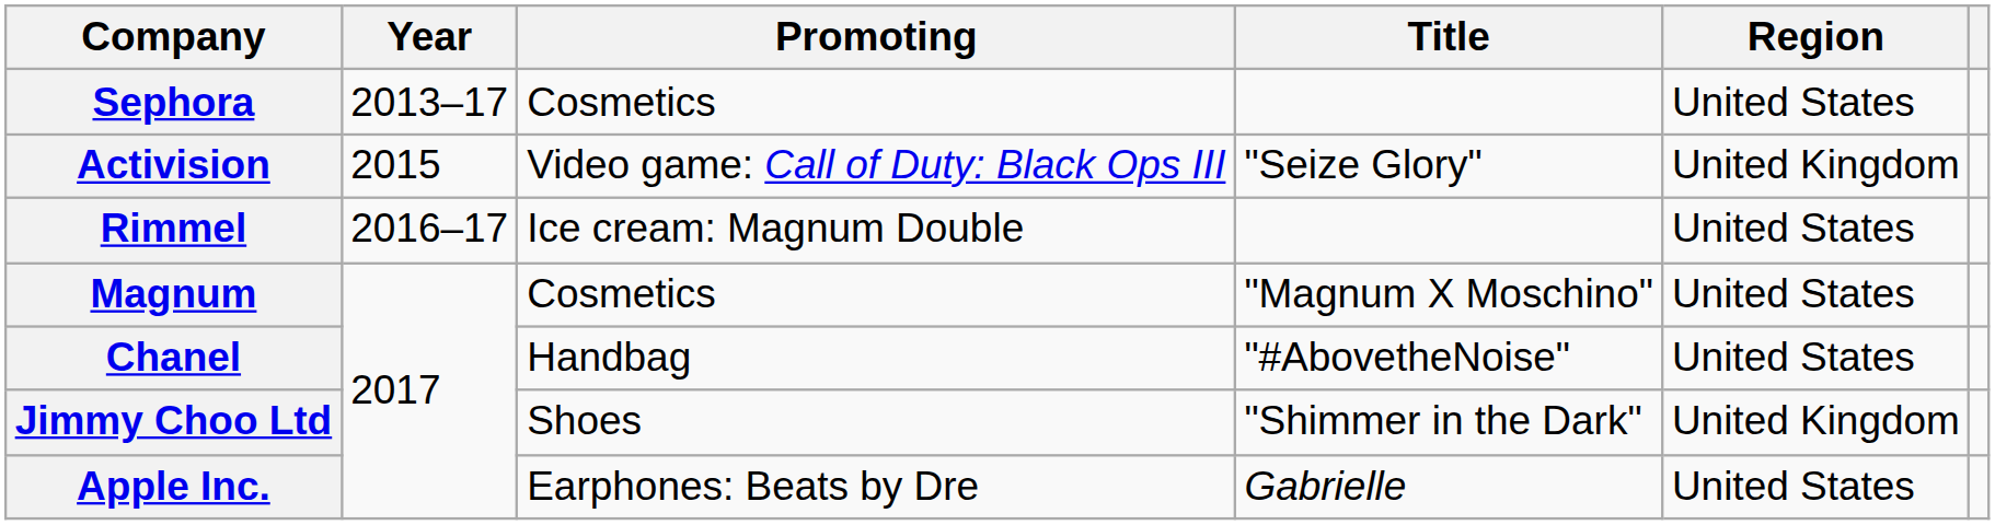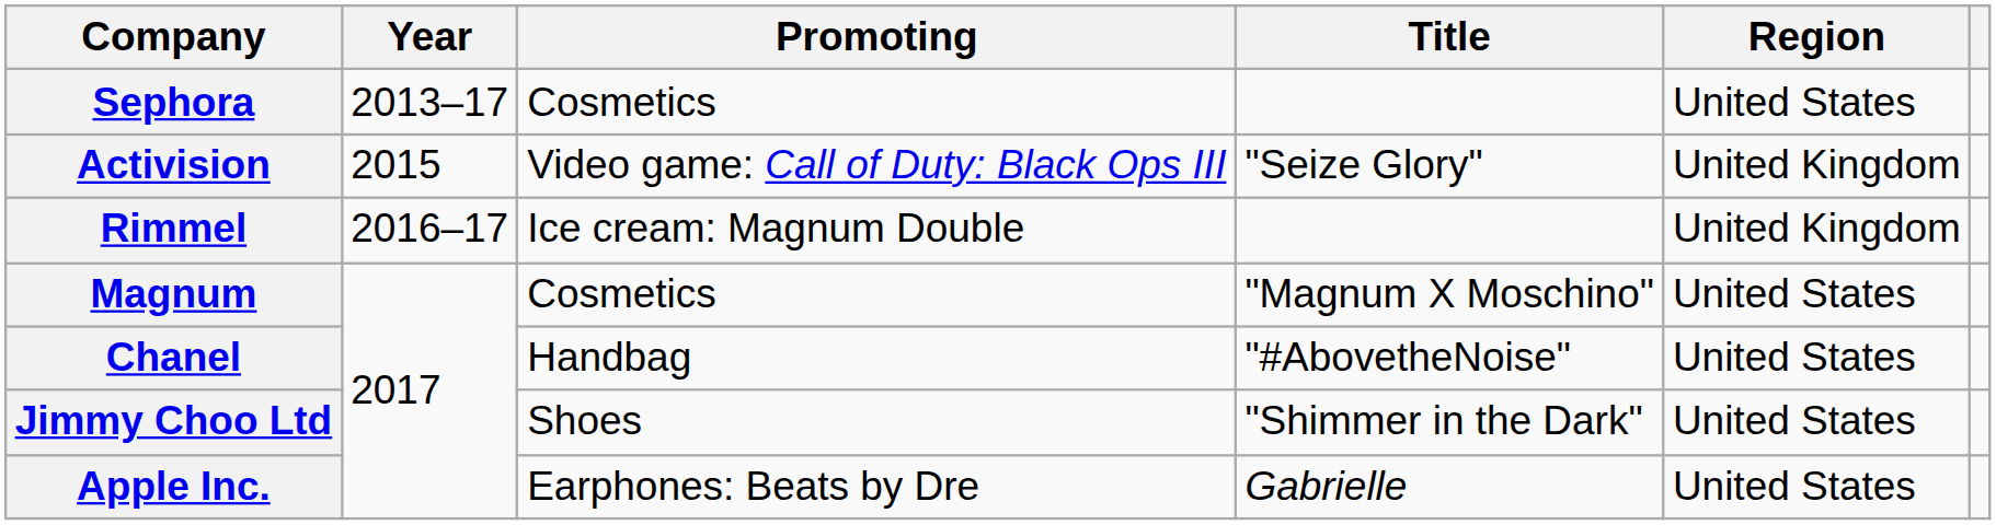Rimmel | Region: United States -> United Kingdom
Jimmy Choo Ltd | Region: United Kingdom -> United States
